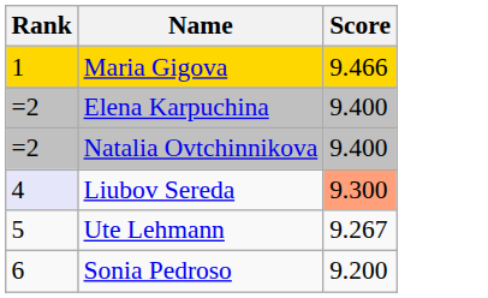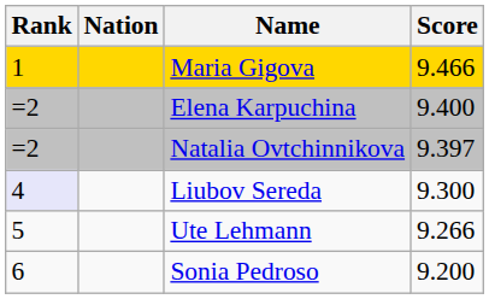+ column: Nation
Natalia Ovtchinnikova | Score: 9.400 -> 9.397
Liubov Sereda | Score: lightsalmon background -> no background
Ute Lehmann | Score: 9.267 -> 9.266
